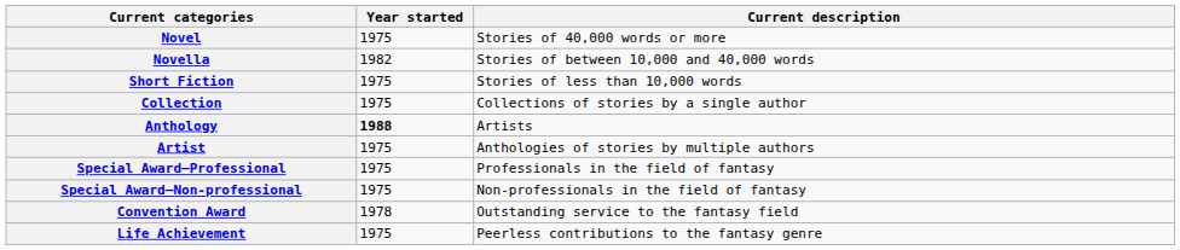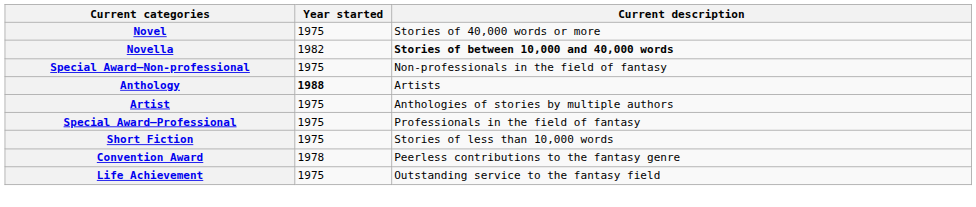Novella | Current description: normal -> bold
rows swapped: Short Fiction <-> Special Award—Non-professional
- row: Collection | 1975 | Collections of stories by a single author
Convention Award | Current description: Outstanding service to the fantasy field -> Peerless contributions to the fantasy genre
Life Achievement | Current description: Peerless contributions to the fantasy genre -> Outstanding service to the fantasy field
